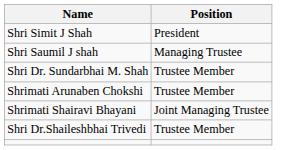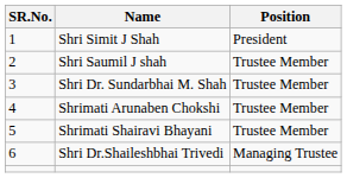+ column: SR.No. | 1 | 2 | 3 | 4 | 5 | 6
Shri Saumil J shah | Position: Managing Trustee -> Trustee Member
Shrimati Shairavi Bhayani | Position: Joint Managing Trustee -> Trustee Member
Shri Dr.Shaileshbhai Trivedi | Position: Trustee Member -> Managing Trustee
